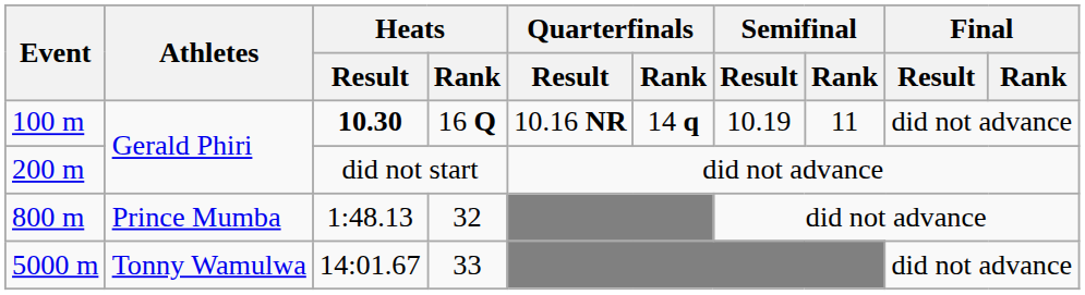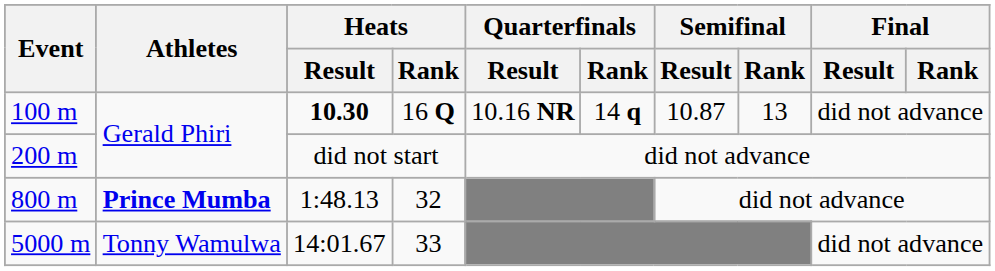100 m | Semifinal / Result: 10.19 -> 10.87
100 m | Semifinal / Rank: 11 -> 13
800 m | Athletes: normal -> bold
